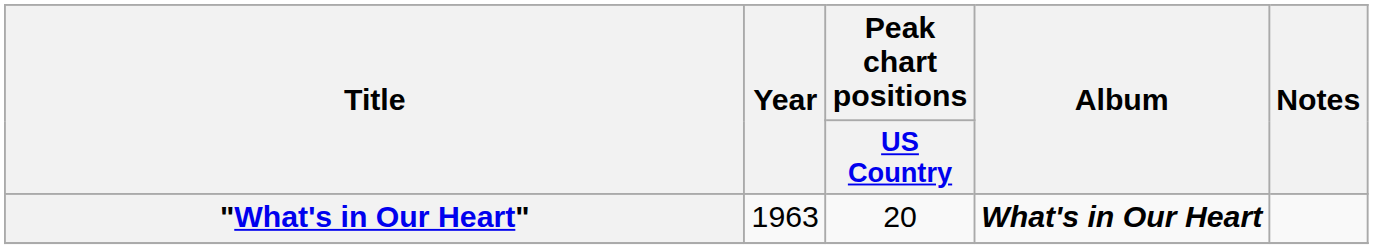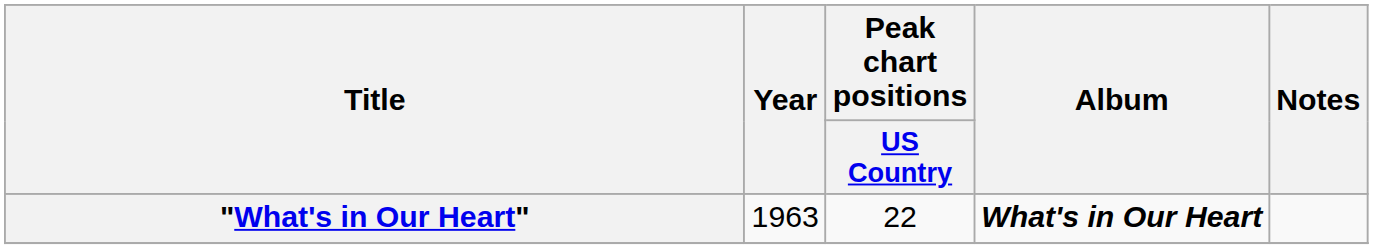"What's in Our Heart" | Peak chart positions / US Country: 20 -> 22
